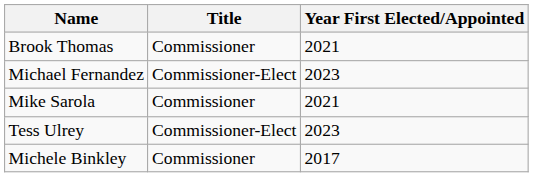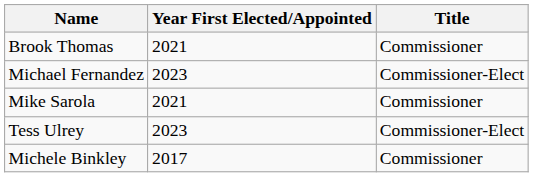columns swapped: Title <-> Year First Elected/Appointed
